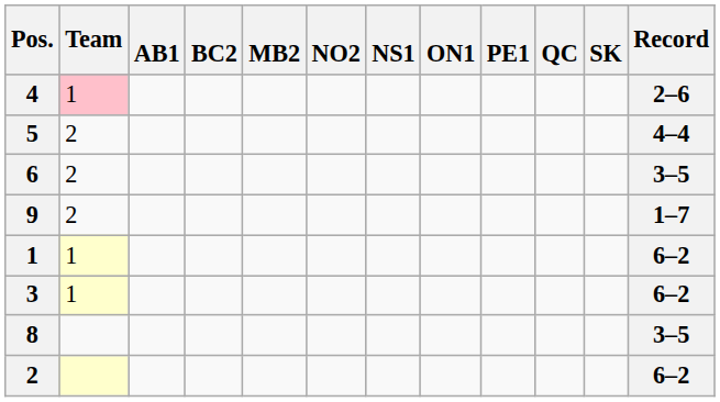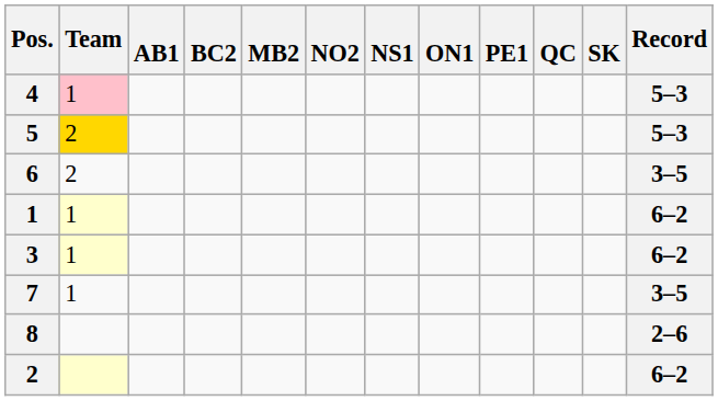4 | Record: 2–6 -> 5–3
5 | Team: no background -> gold background
5 | Record: 4–4 -> 5–3
- row: 9 | 2 | 1–7
+ row: 7 | 1 | 3–5
8 | Record: 3–5 -> 2–6
